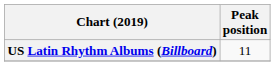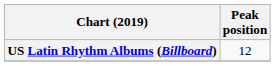US Latin Rhythm Albums (Billboard) | Peak position: 11 -> 12
